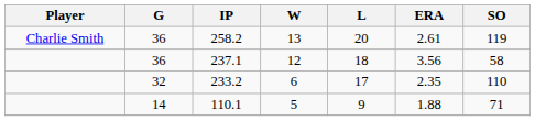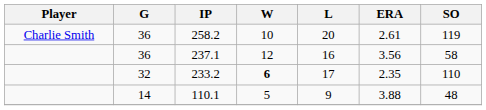258.2 | W: 13 -> 10
237.1 | L: 18 -> 16
233.2 | W: normal -> bold
110.1 | ERA: 1.88 -> 3.88
110.1 | SO: 71 -> 48
